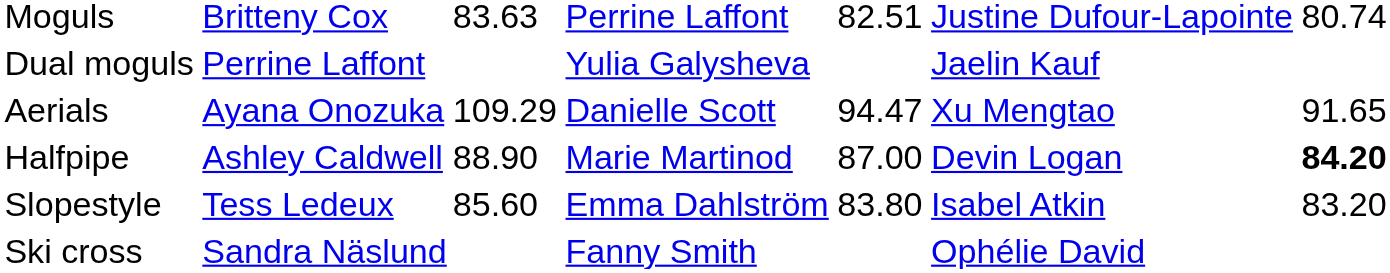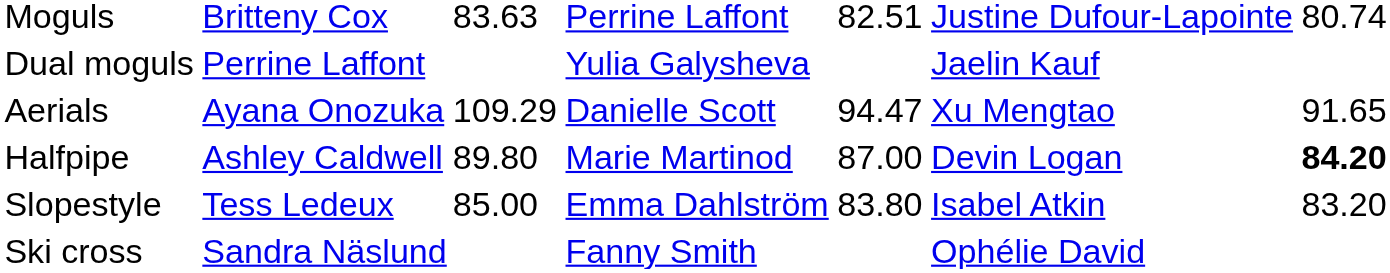Halfpipe | column 3: 88.90 -> 89.80
Slopestyle | column 3: 85.60 -> 85.00
